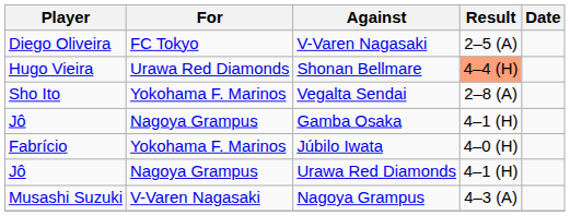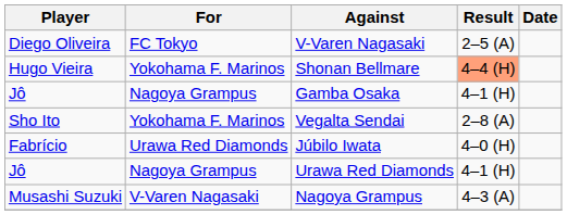Shonan Bellmare | For: Urawa Red Diamonds -> Yokohama F. Marinos
rows swapped: Vegalta Sendai <-> Gamba Osaka
Júbilo Iwata | For: Yokohama F. Marinos -> Urawa Red Diamonds
